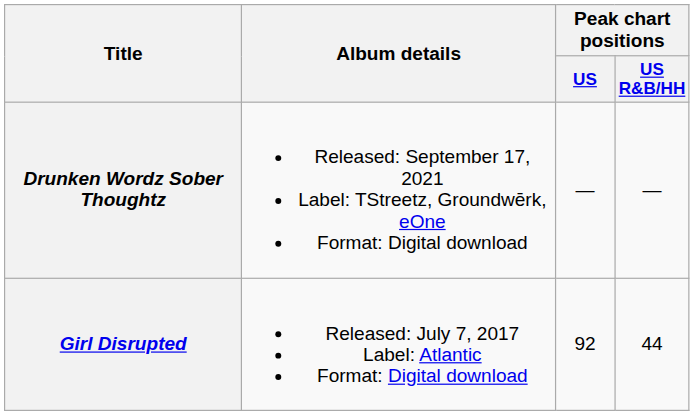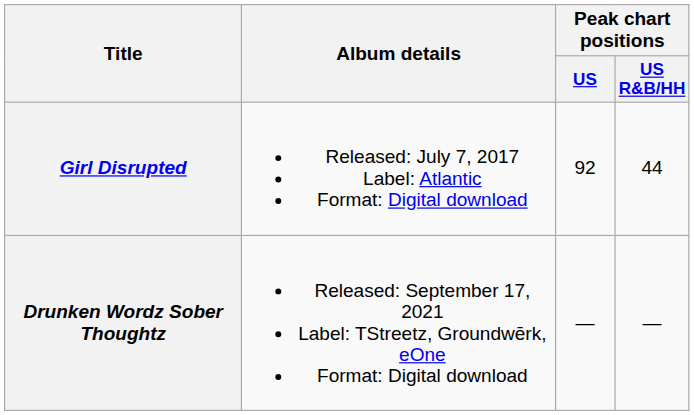rows swapped: Girl Disrupted <-> Drunken Wordz Sober Thoughtz
